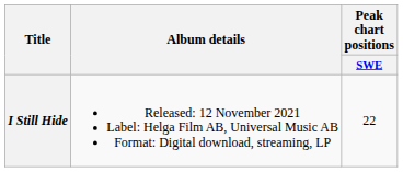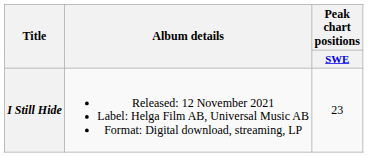I Still Hide | Peak chart positions / SWE: 22 -> 23
